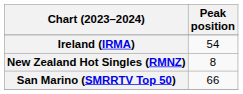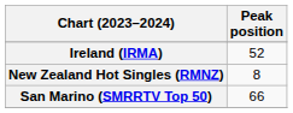Ireland (IRMA) | Peak position: 54 -> 52
